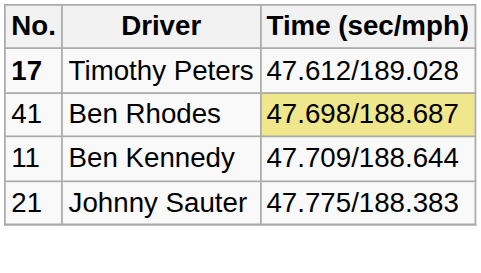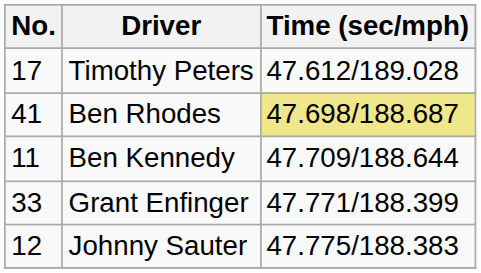Timothy Peters | No.: bold -> normal
+ row: 33 | Grant Enfinger | 47.771/188.399
Johnny Sauter | No.: 21 -> 12
